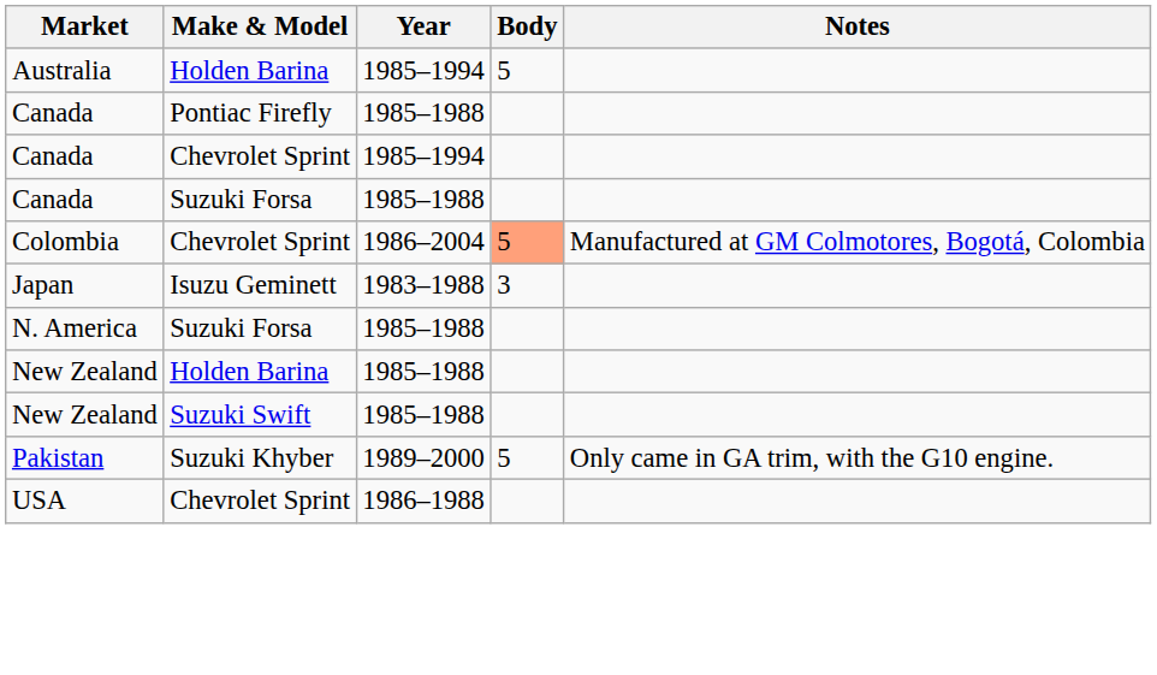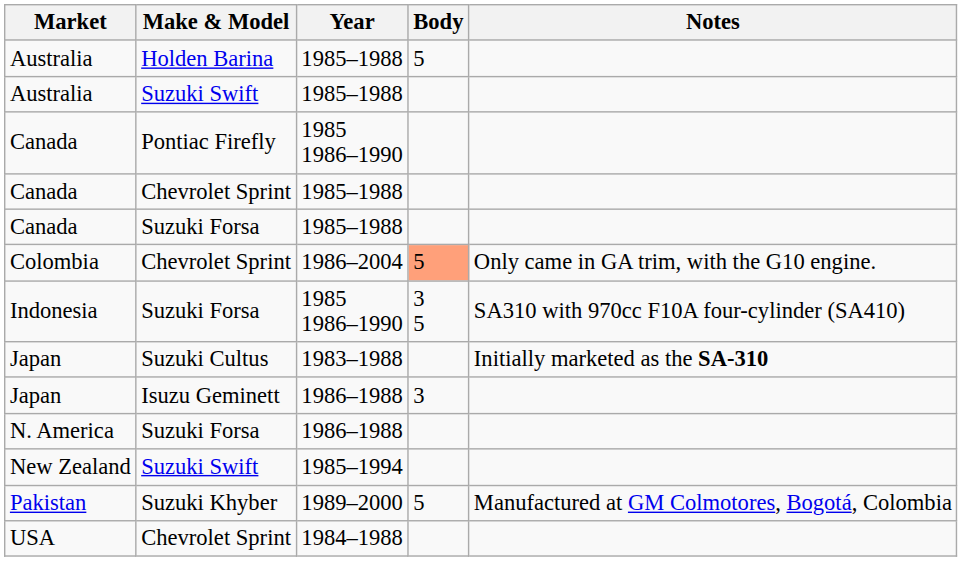Australia / Holden Barina | Year: 1985–1994 -> 1985–1988
+ row: Australia | Suzuki Swift | 1985–1988
Canada / Pontiac Firefly | Year: 1985–1988 -> 1985 1986–1990
Canada / Chevrolet Sprint | Year: 1985–1994 -> 1985–1988
Colombia | Notes: Manufactured at GM Colmotores, Bogotá, Colombia -> Only came in GA trim, with the G10 engine.
+ row: Indonesia | Suzuki Forsa | 1985 1986–1990 | 3 5 | SA310 with 970cc F10A four-cylinder (SA410)
+ row: Japan | Suzuki Cultus | 1983–1988 | Initially marketed as the SA-310
Japan / Isuzu Geminett | Year: 1983–1988 -> 1986–1988
N. America | Year: 1985–1988 -> 1986–1988
- row: New Zealand | Holden Barina | 1985–1988
New Zealand / Suzuki Swift | Year: 1985–1988 -> 1985–1994
Pakistan | Notes: Only came in GA trim, with the G10 engine. -> Manufactured at GM Colmotores, Bogotá, Colombia
USA | Year: 1986–1988 -> 1984–1988
